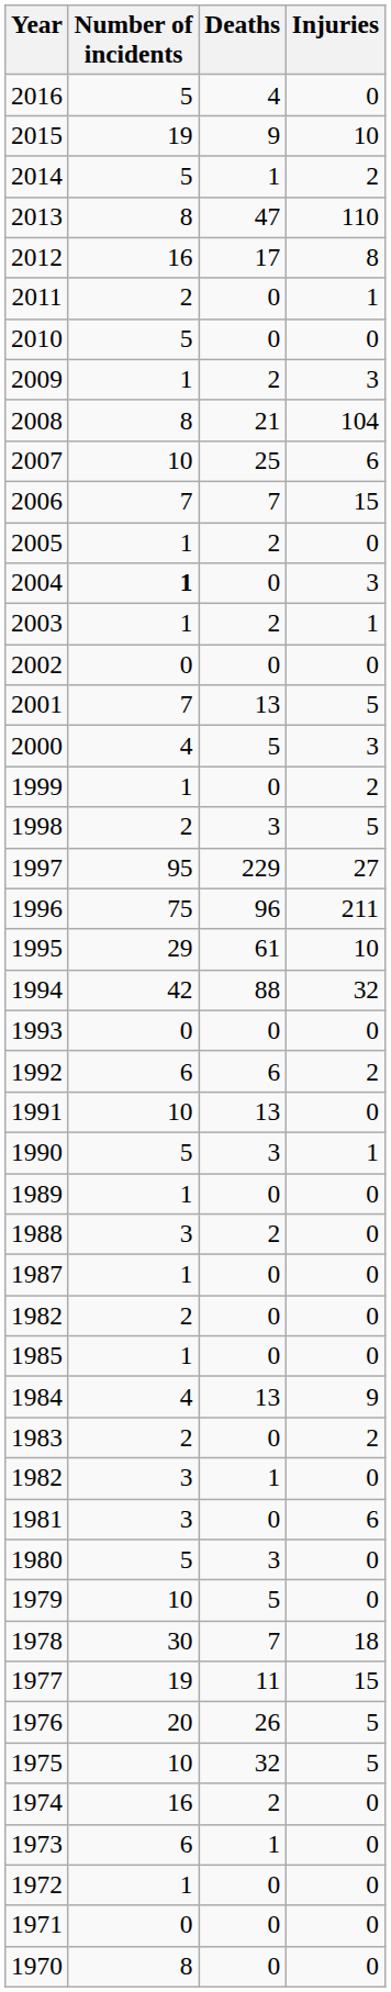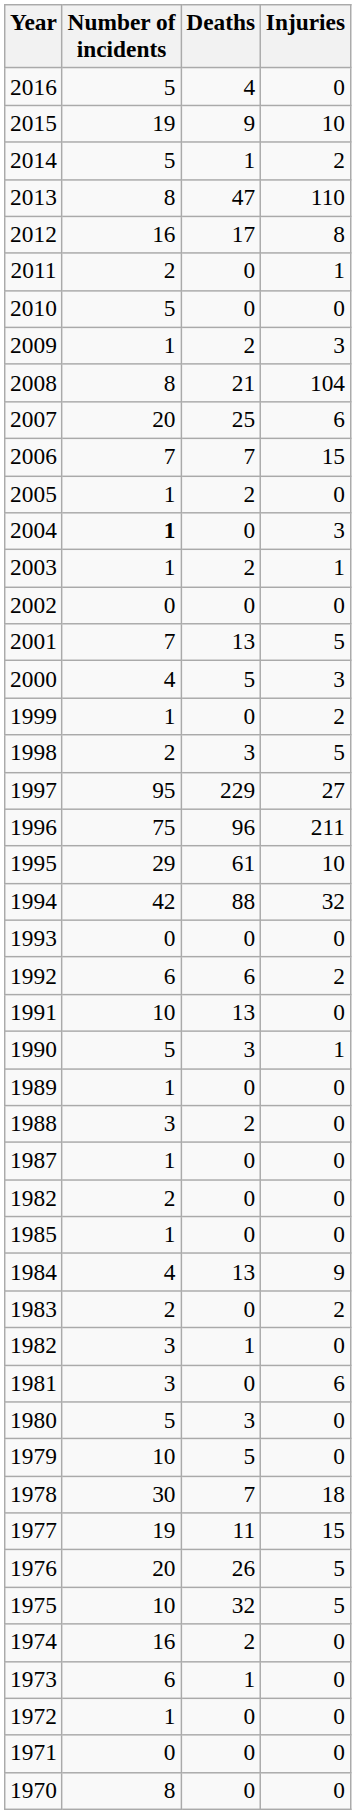2007 | Number of incidents: 10 -> 20
